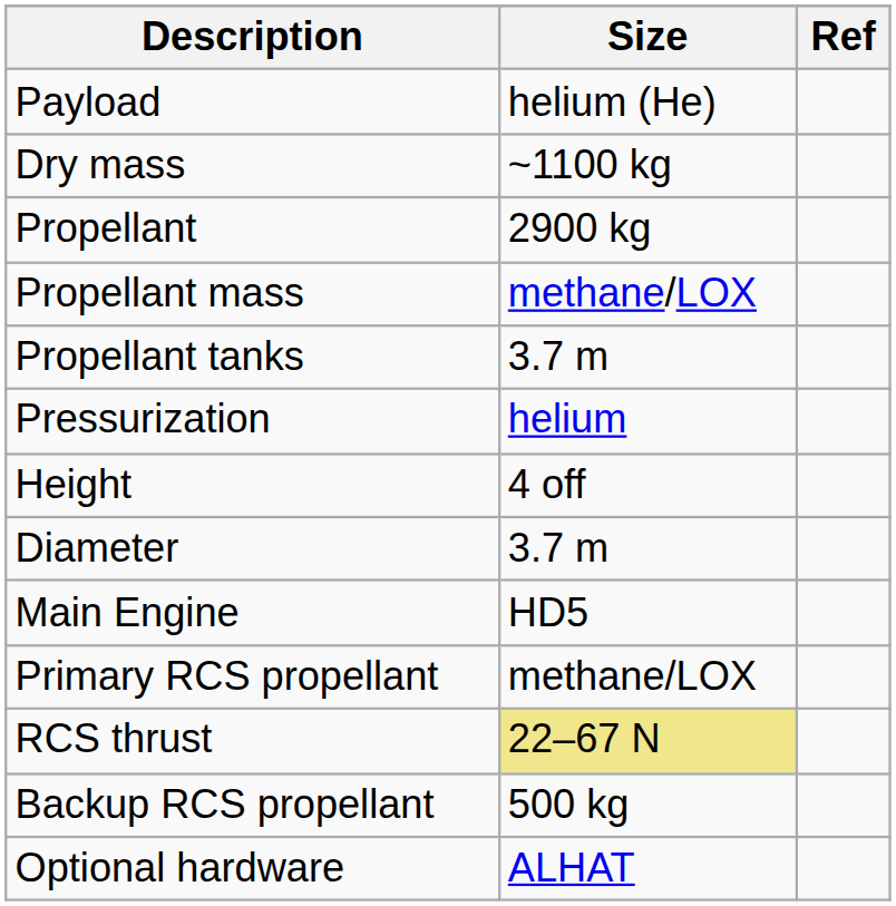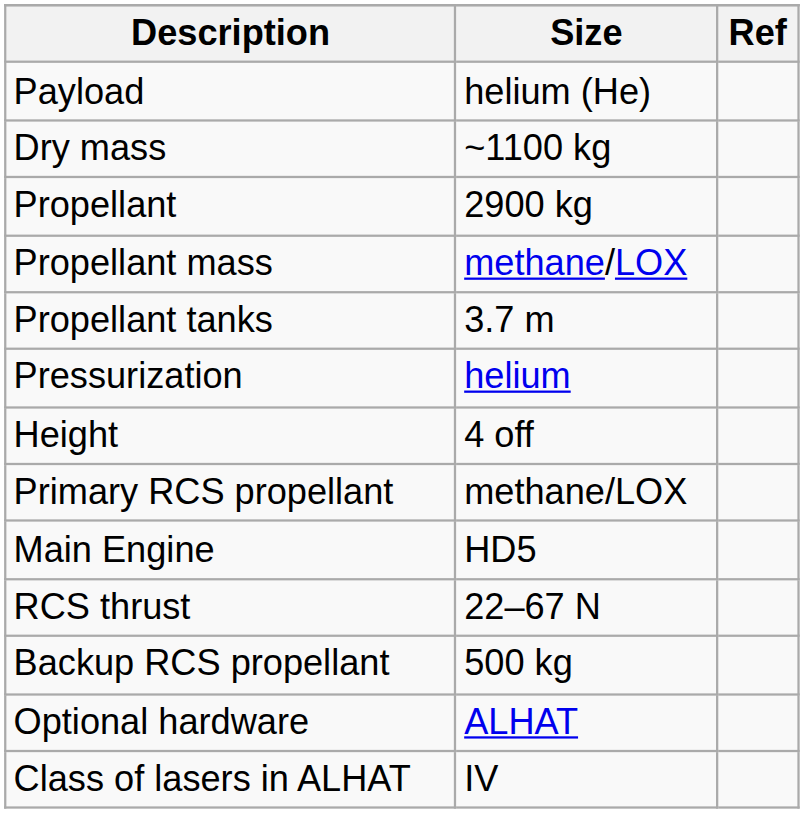- row: Diameter | 3.7 m
rows swapped: Main Engine <-> Primary RCS propellant
RCS thrust | Size: khaki background -> no background
+ row: Class of lasers in ALHAT | IV
